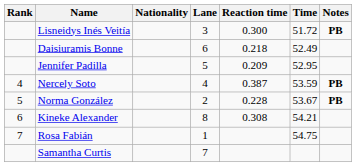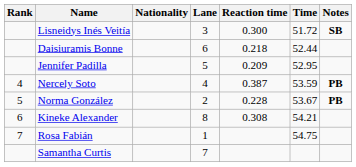Lisneidys Inés Veitía | Notes: PB -> SB
Daisiuramis Bonne | Time: 52.49 -> 52.44
